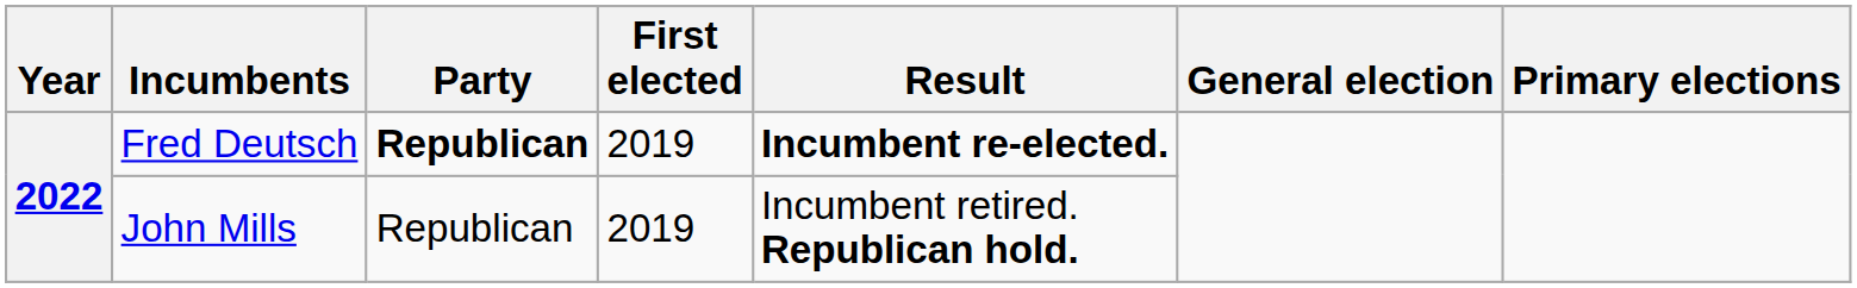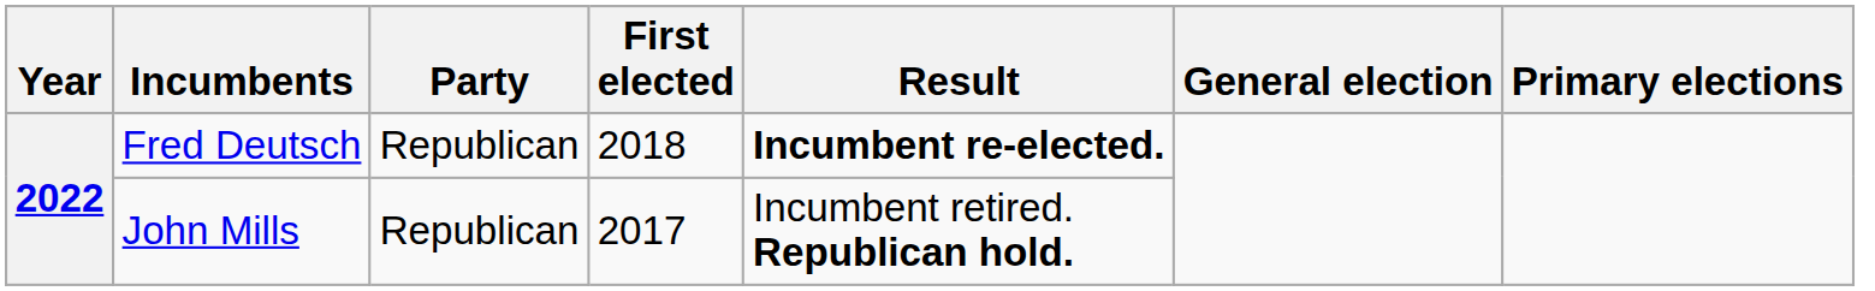Fred Deutsch | Party: bold -> normal
Fred Deutsch | First elected: 2019 -> 2018
John Mills | First elected: 2019 -> 2017
